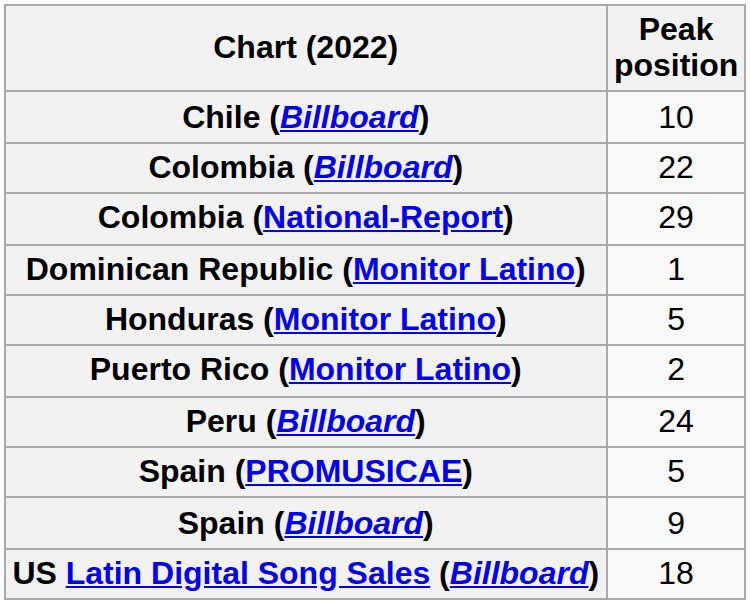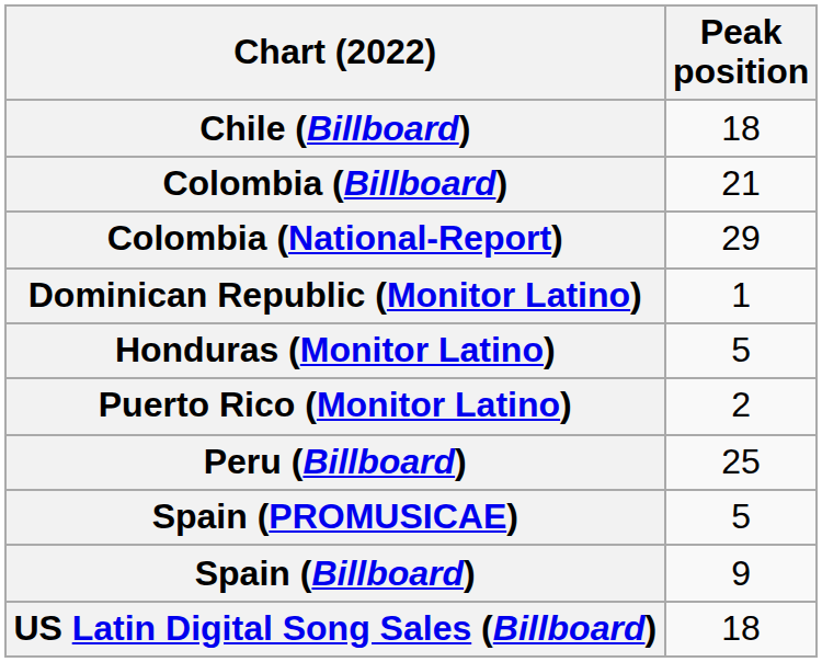Chile (Billboard) | Peak position: 10 -> 18
Colombia (Billboard) | Peak position: 22 -> 21
Peru (Billboard) | Peak position: 24 -> 25
